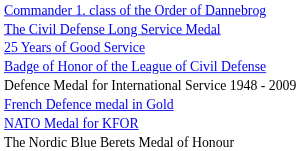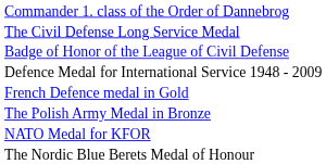- row: 25 Years of Good Service
+ row: The Polish Army Medal in Bronze
